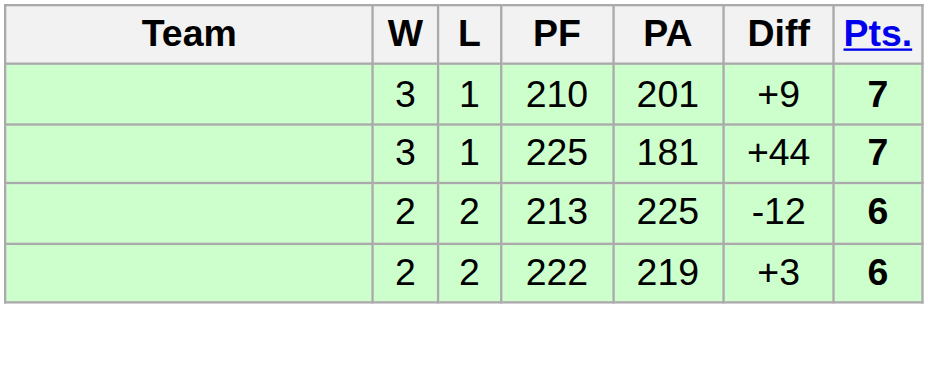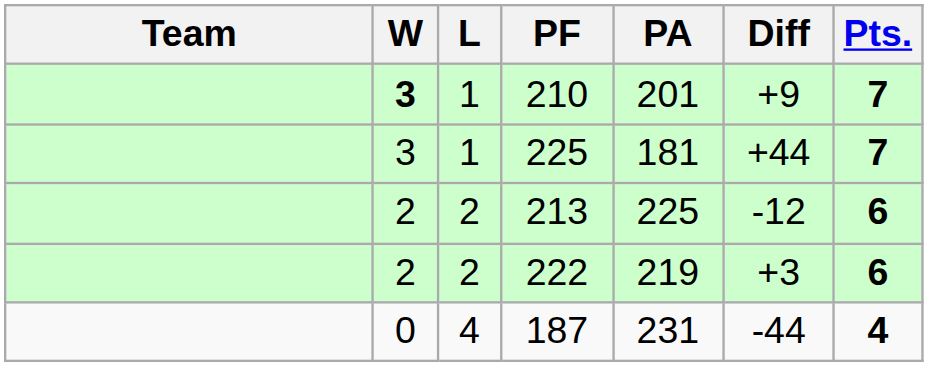210 | W: normal -> bold
+ row: 0 | 4 | 187 | 231 | -44 | 4
